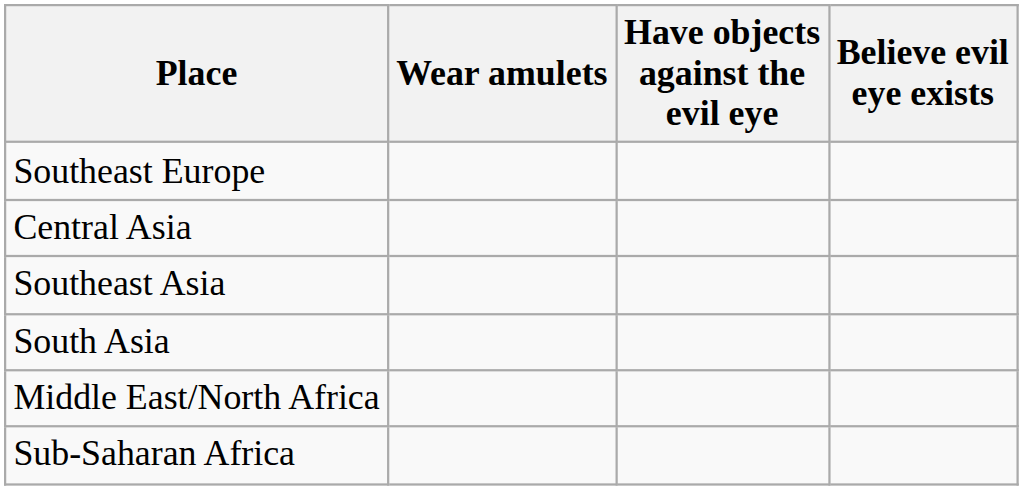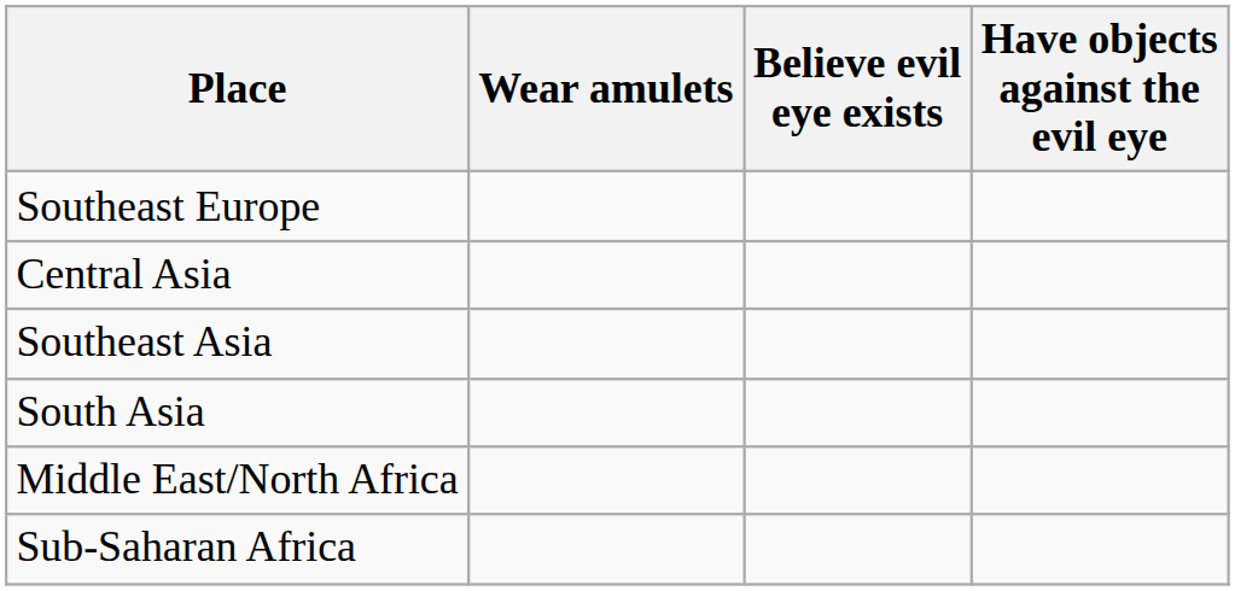columns swapped: Believe evil eye exists <-> Have objects against the evil eye
